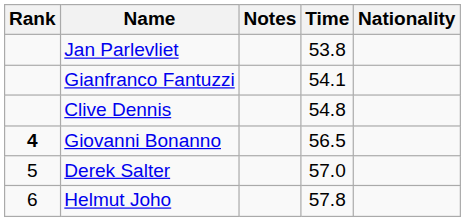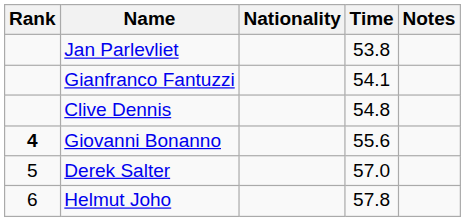columns swapped: Nationality <-> Notes
Giovanni Bonanno | Time: 56.5 -> 55.6
